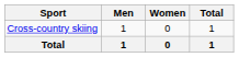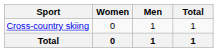columns swapped: Men <-> Women
